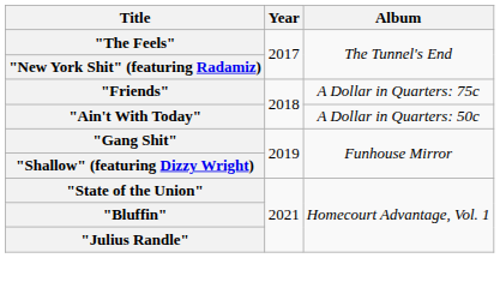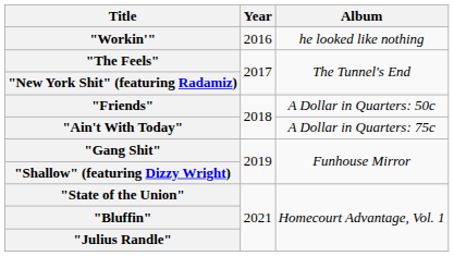+ row: "Workin'" | 2016 | he looked like nothing
"Friends" | Album: A Dollar in Quarters: 75c -> A Dollar in Quarters: 50c
"Ain't With Today" | Album: A Dollar in Quarters: 50c -> A Dollar in Quarters: 75c
